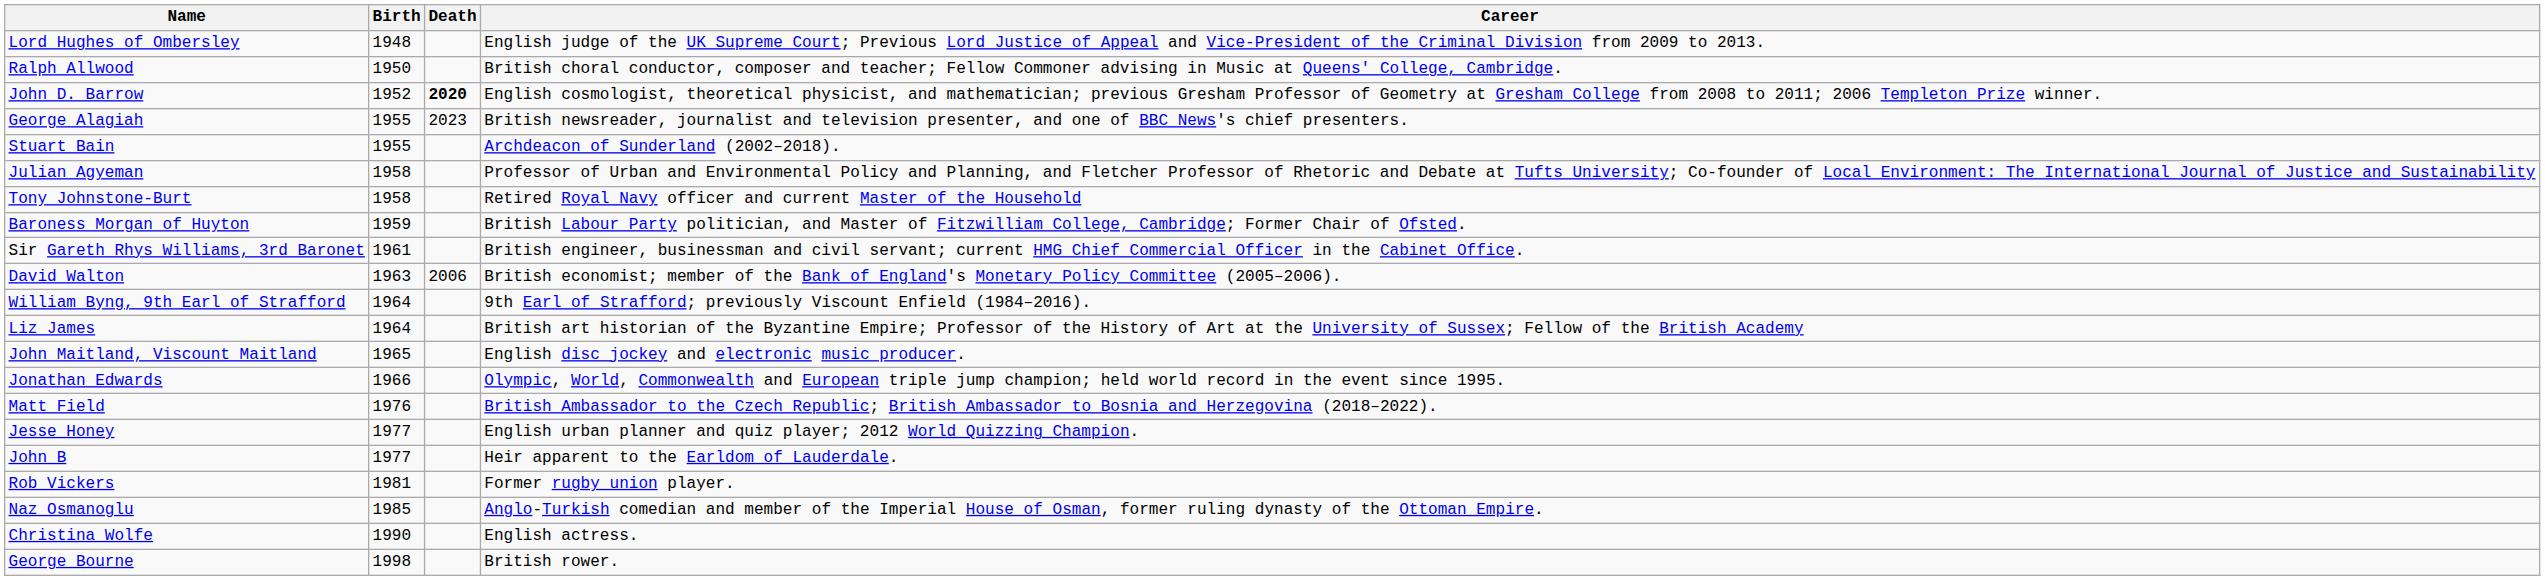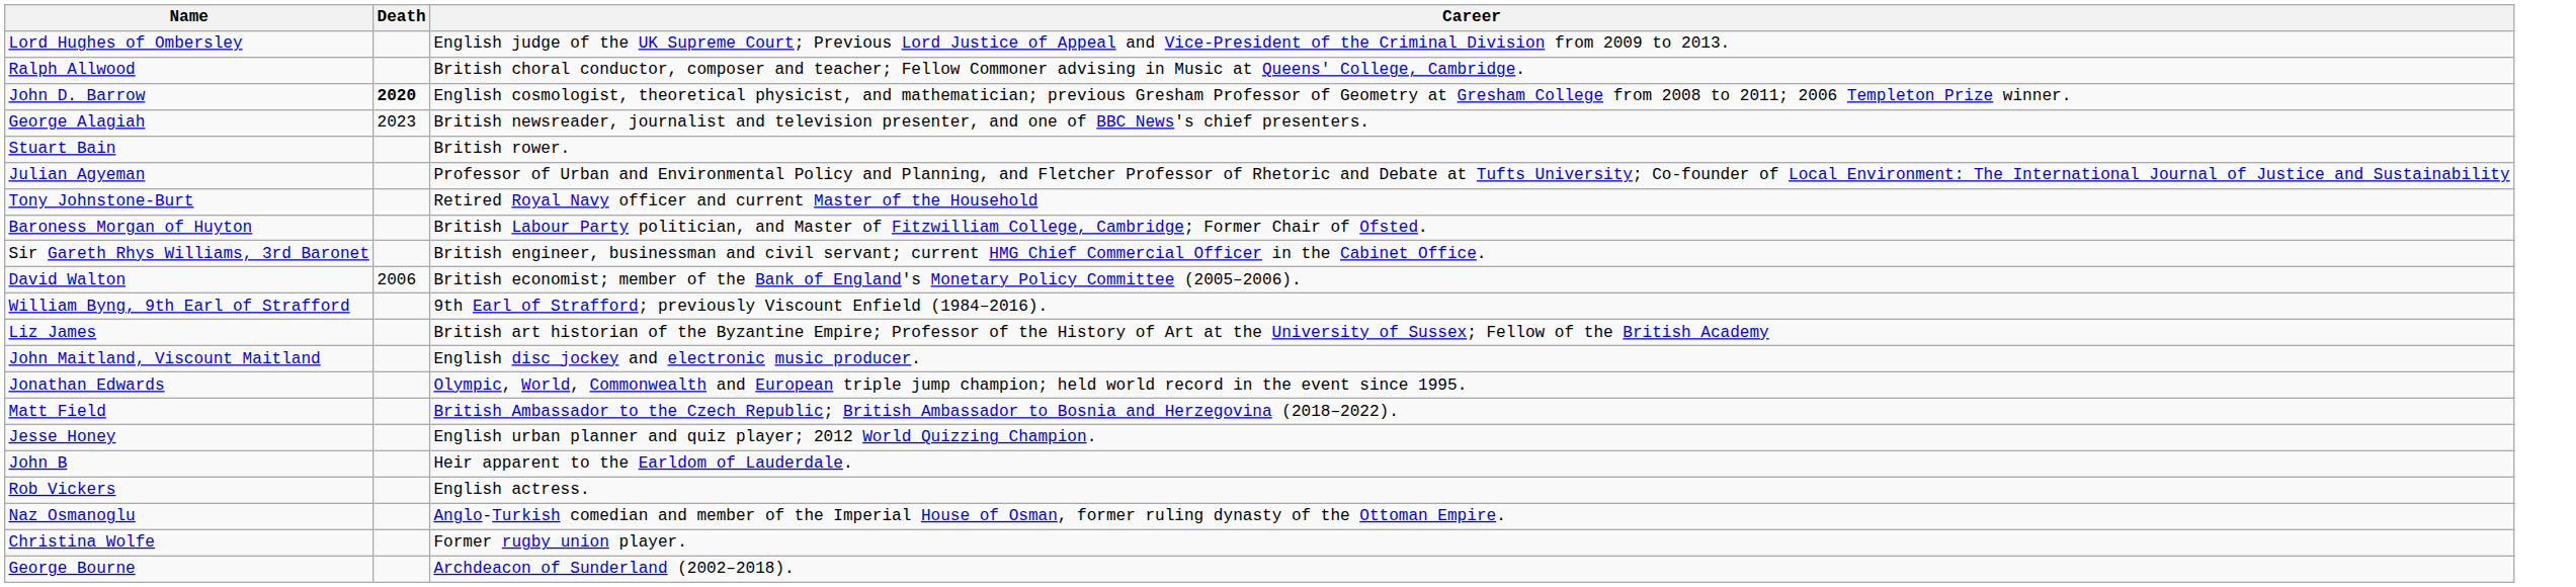- column: Birth | 1948 | 1950 | 1952 | 1955 | 1955 | 1958 | 1958 | 1959 | 1961 | 1963 | 1964 | 1964 | 1965 | 1966 | 1976 | 1977 | 1977 | 1981 | 1985 | 1990 | 1998
Stuart Bain | Career: Archdeacon of Sunderland (2002–2018). -> British rower.
Rob Vickers | Career: Former rugby union player. -> English actress.
Christina Wolfe | Career: English actress. -> Former rugby union player.
George Bourne | Career: British rower. -> Archdeacon of Sunderland (2002–2018).
